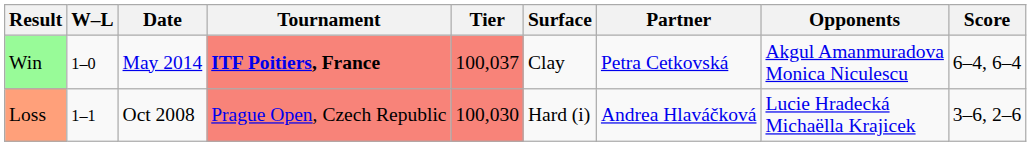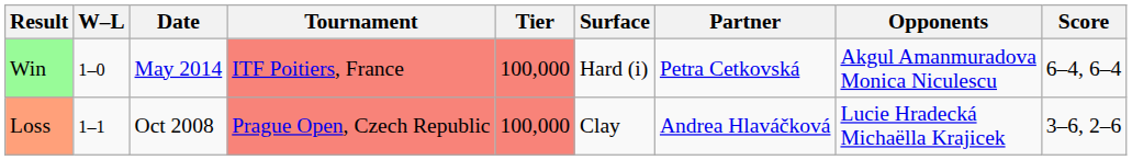Win | Tournament: bold -> normal
Win | Tier: 100,037 -> 100,000
Win | Surface: Clay -> Hard (i)
Loss | Tier: 100,030 -> 100,000
Loss | Surface: Hard (i) -> Clay
